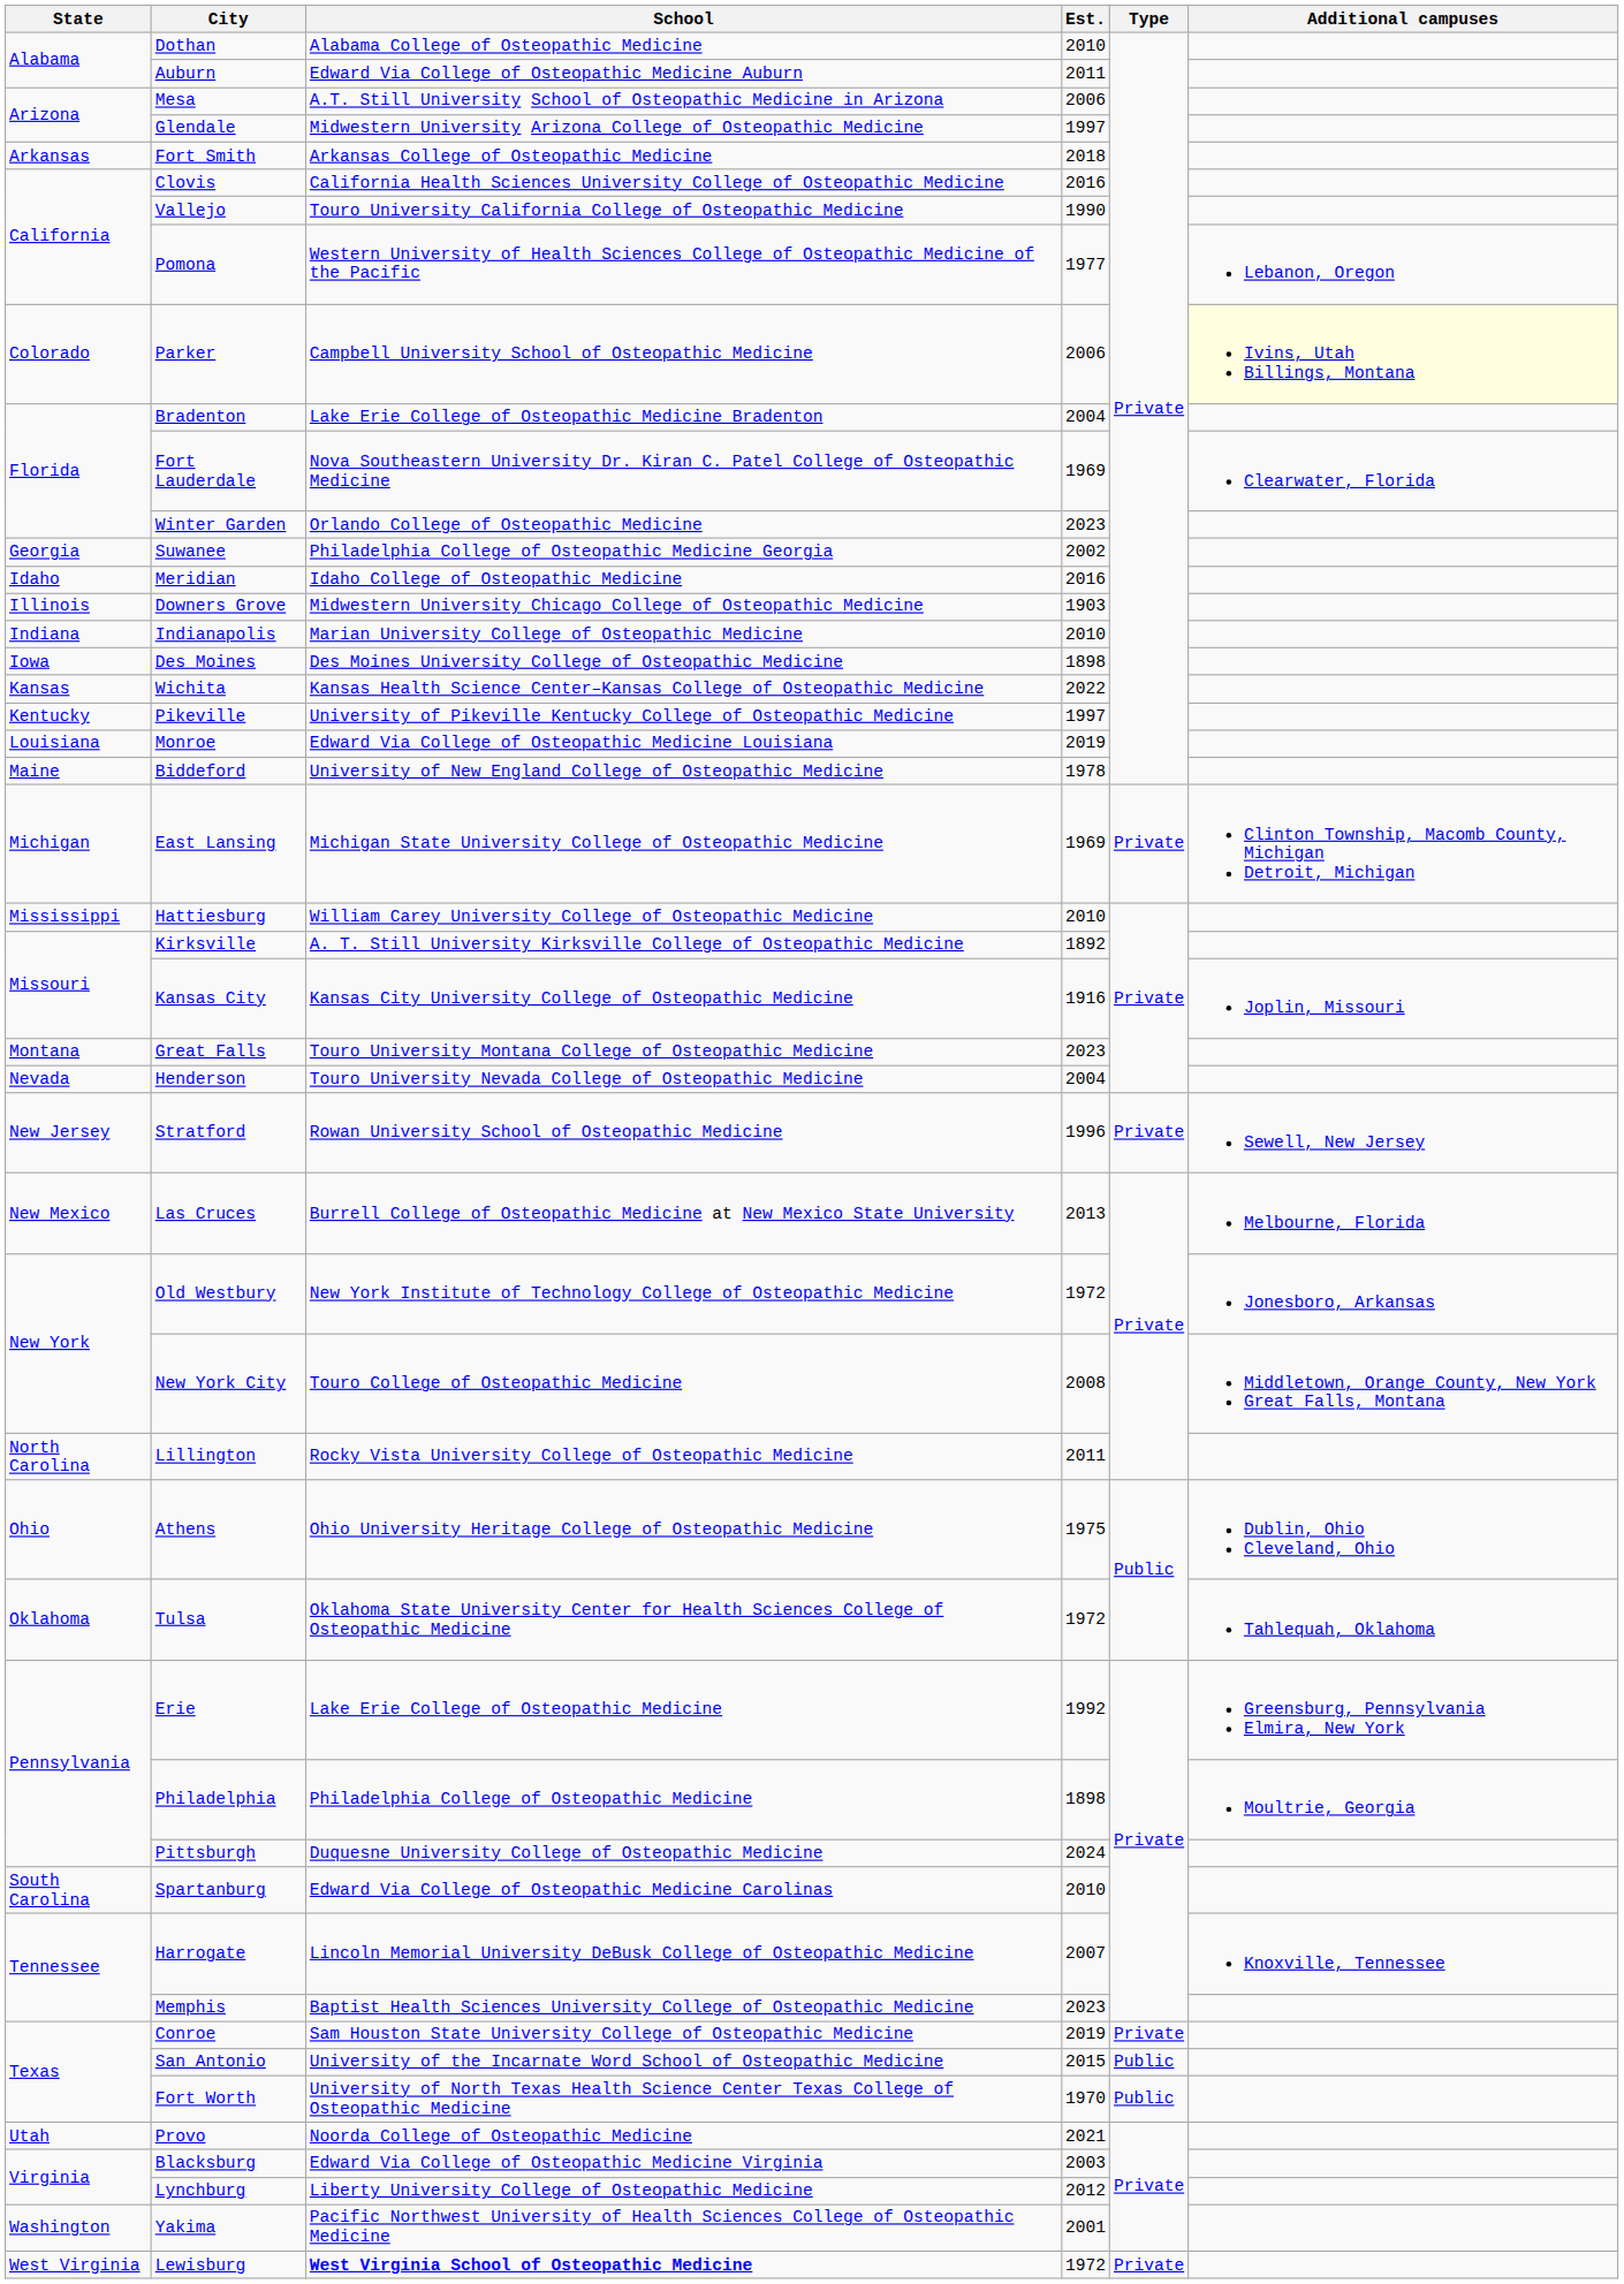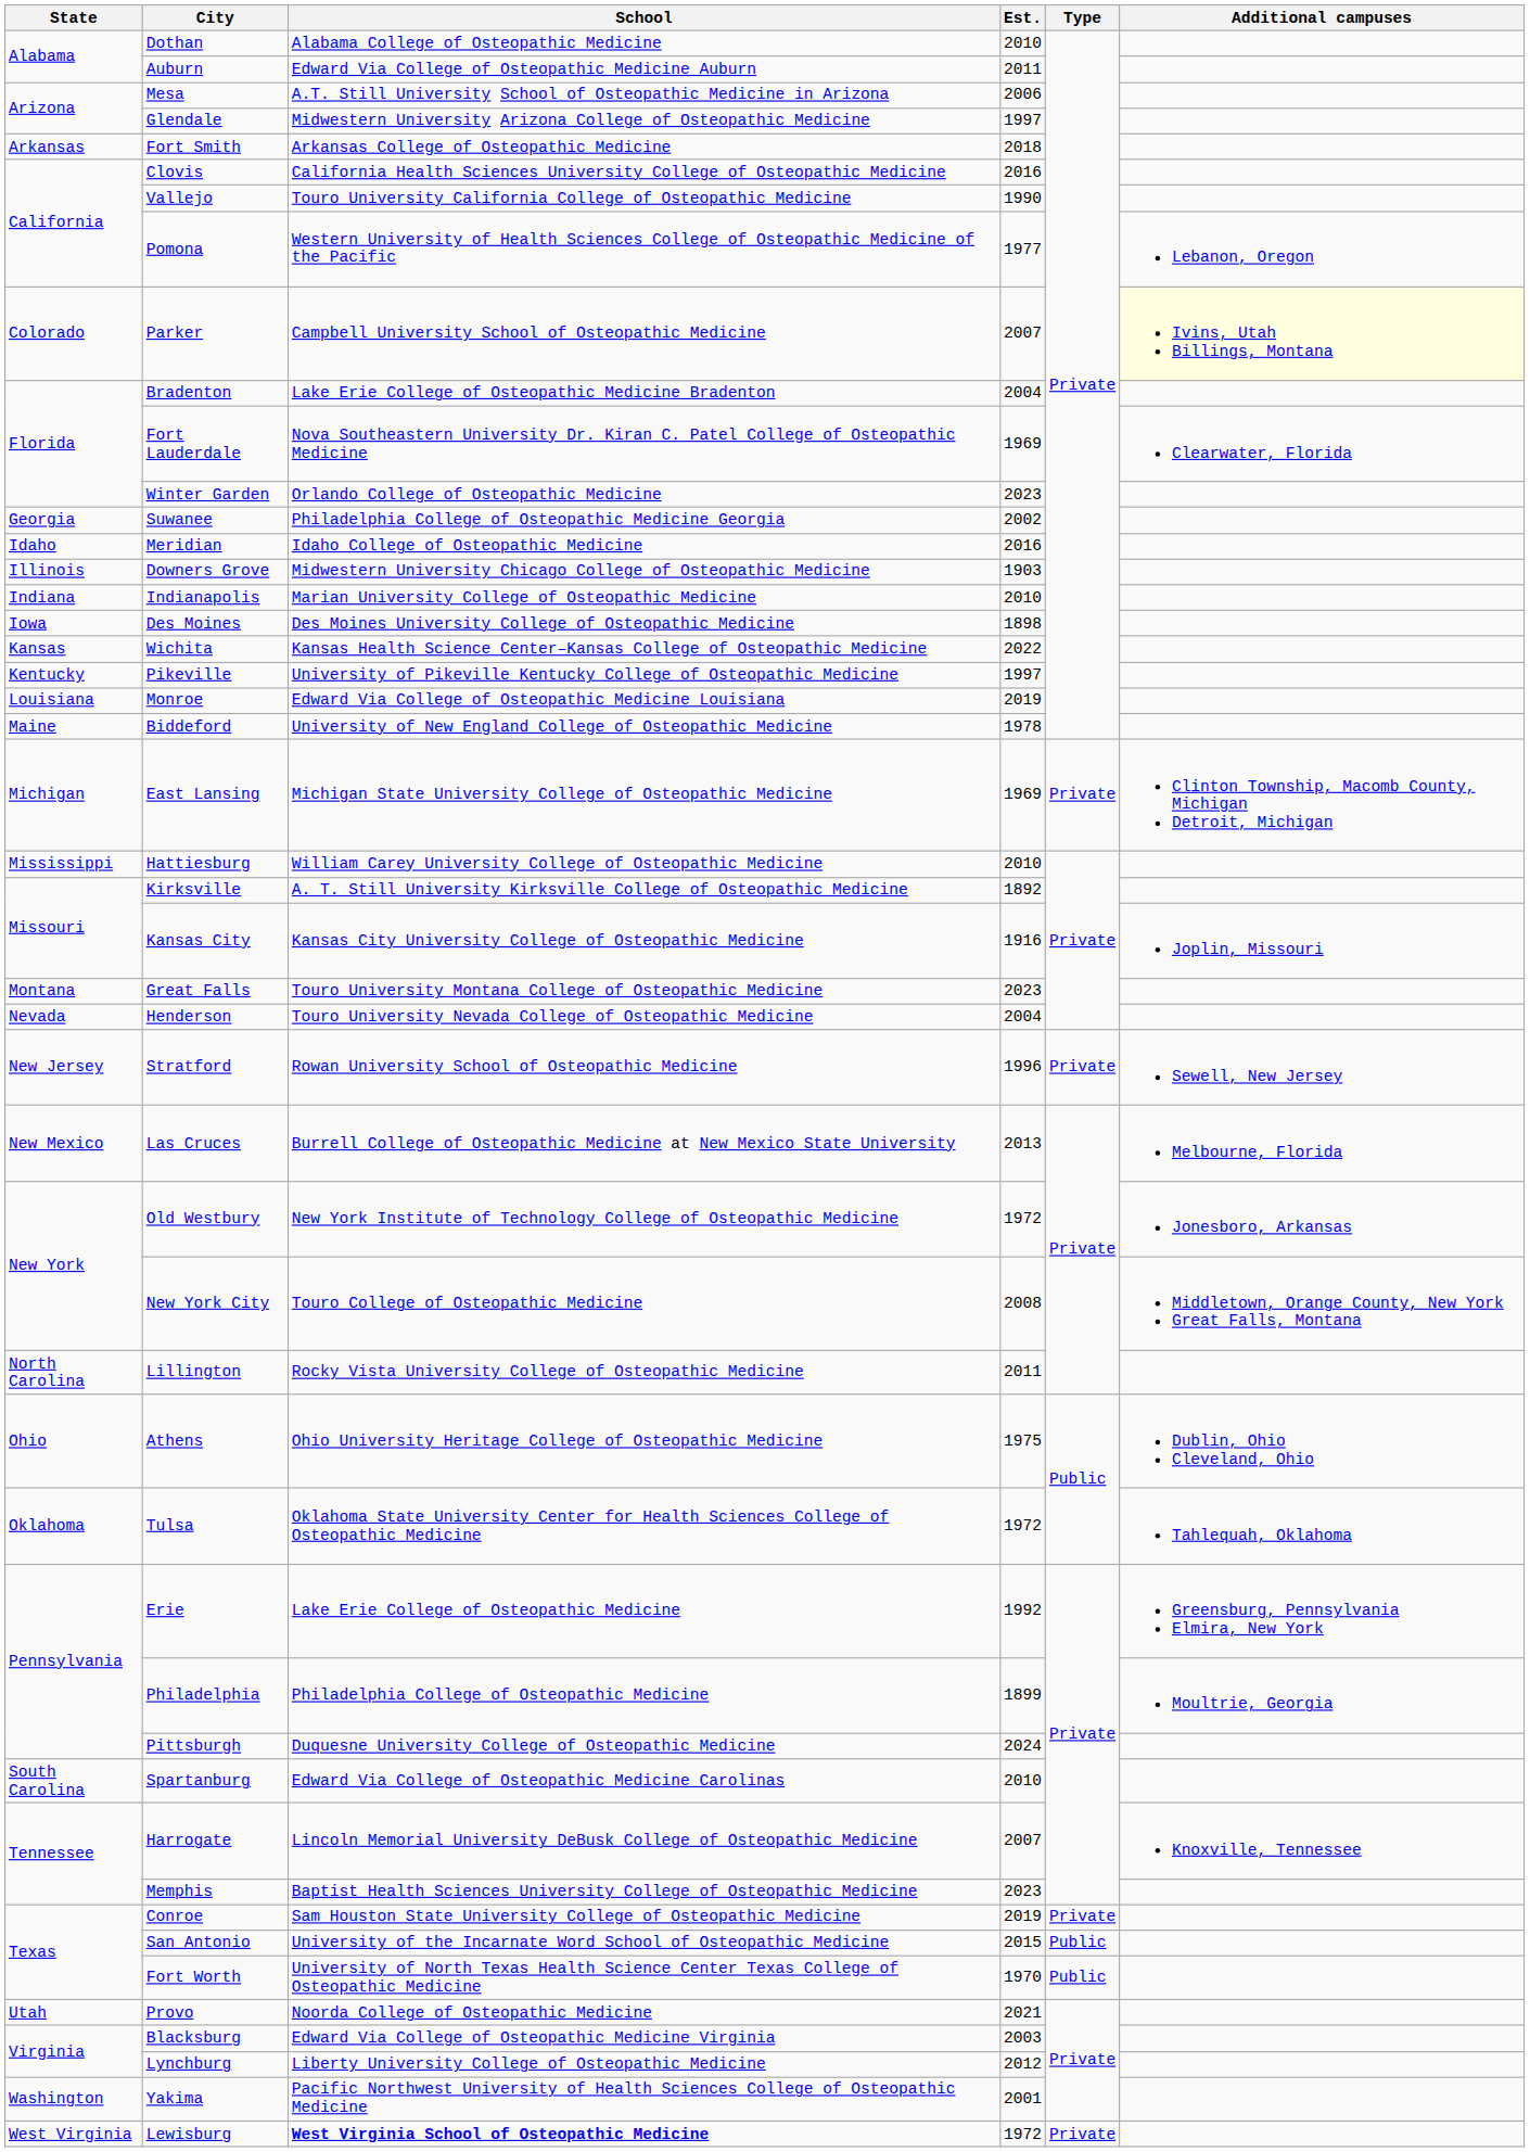Parker | Est.: 2006 -> 2007
Philadelphia | Est.: 1898 -> 1899
